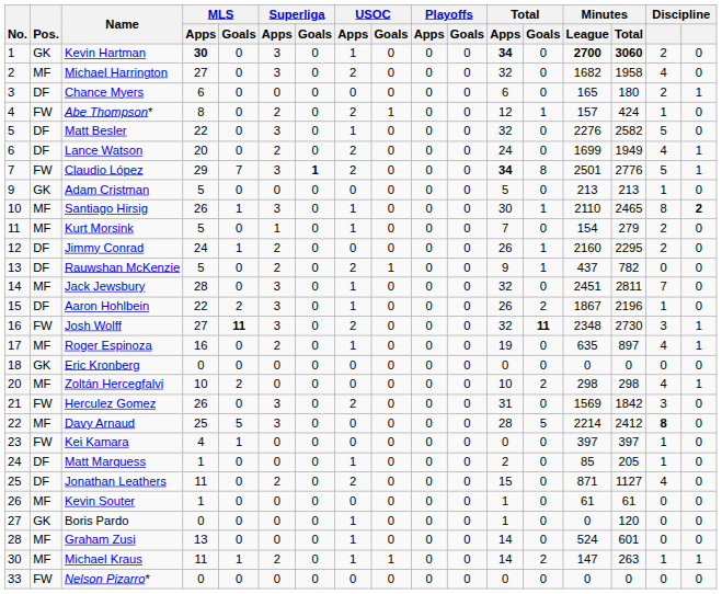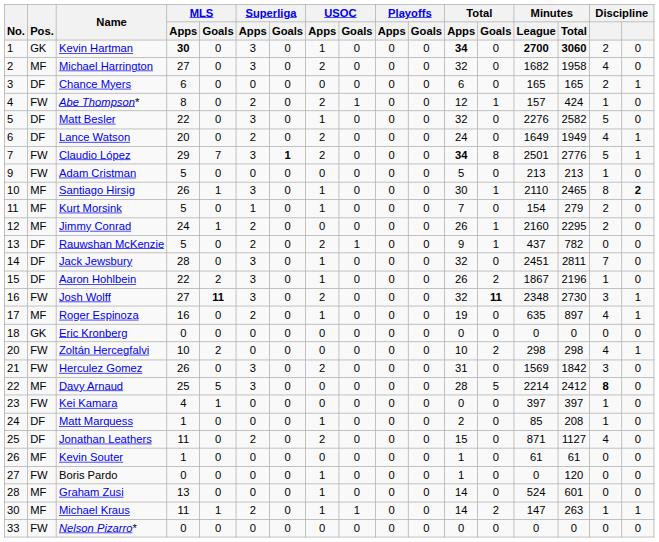Chance Myers | Minutes / Total: 180 -> 165
Lance Watson | Minutes / League: 1699 -> 1649
Adam Cristman | Pos.: GK -> FW
Jimmy Conrad | Pos.: DF -> MF
Jack Jewsbury | Pos.: MF -> DF
Zoltán Hercegfalvi | Pos.: MF -> FW
Matt Marquess | Minutes / Total: 205 -> 208
Boris Pardo | Pos.: GK -> FW
